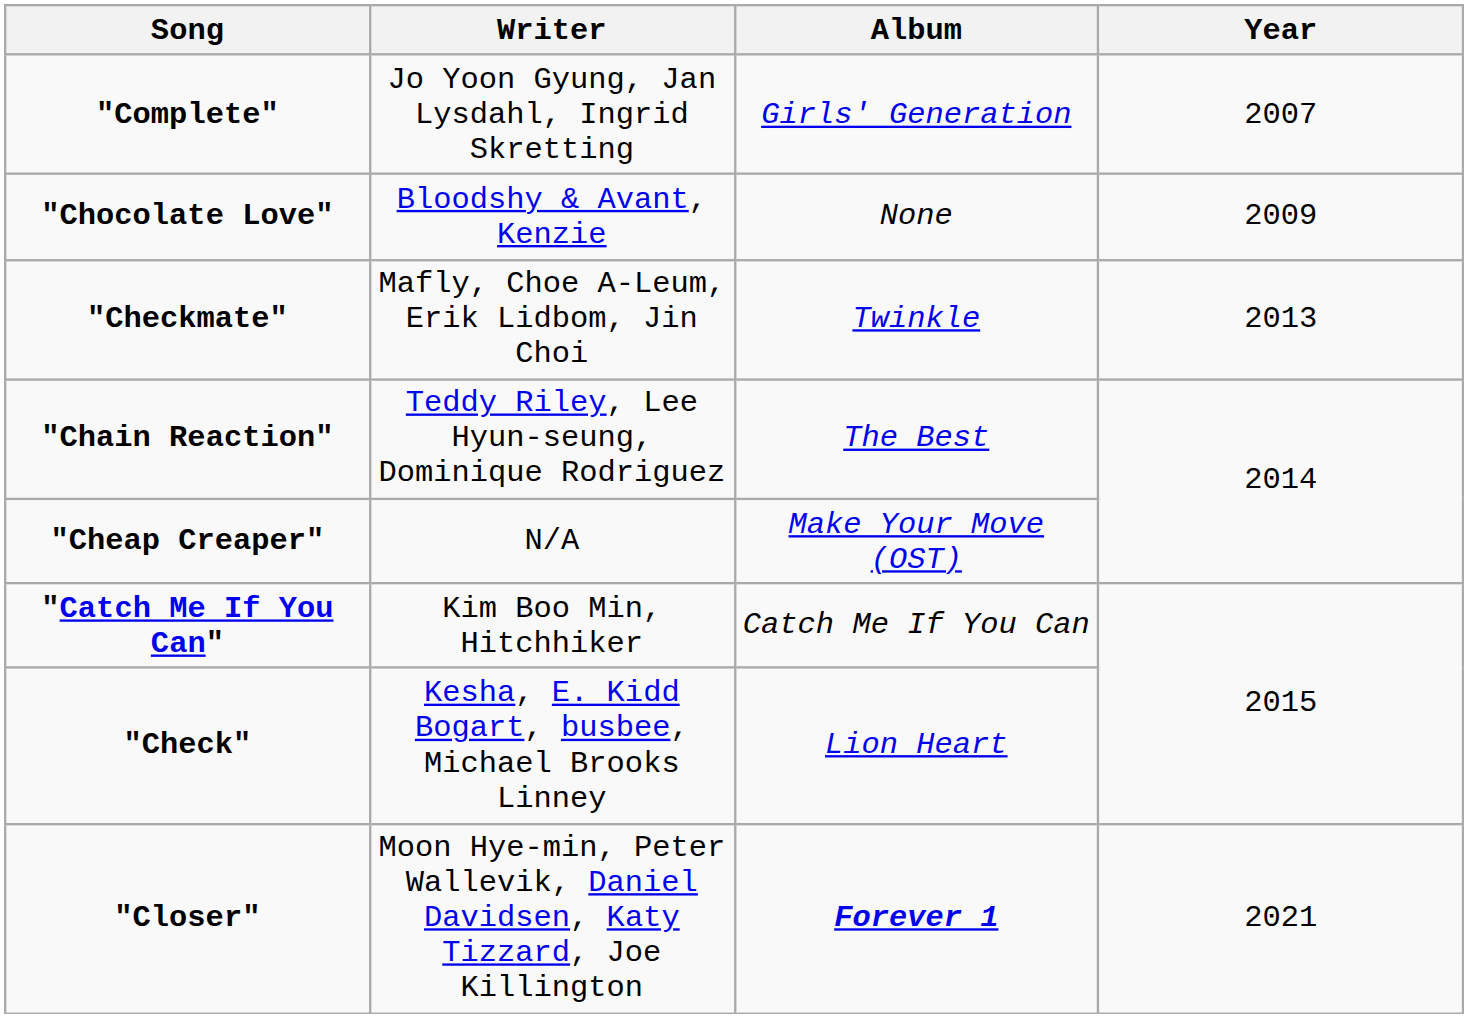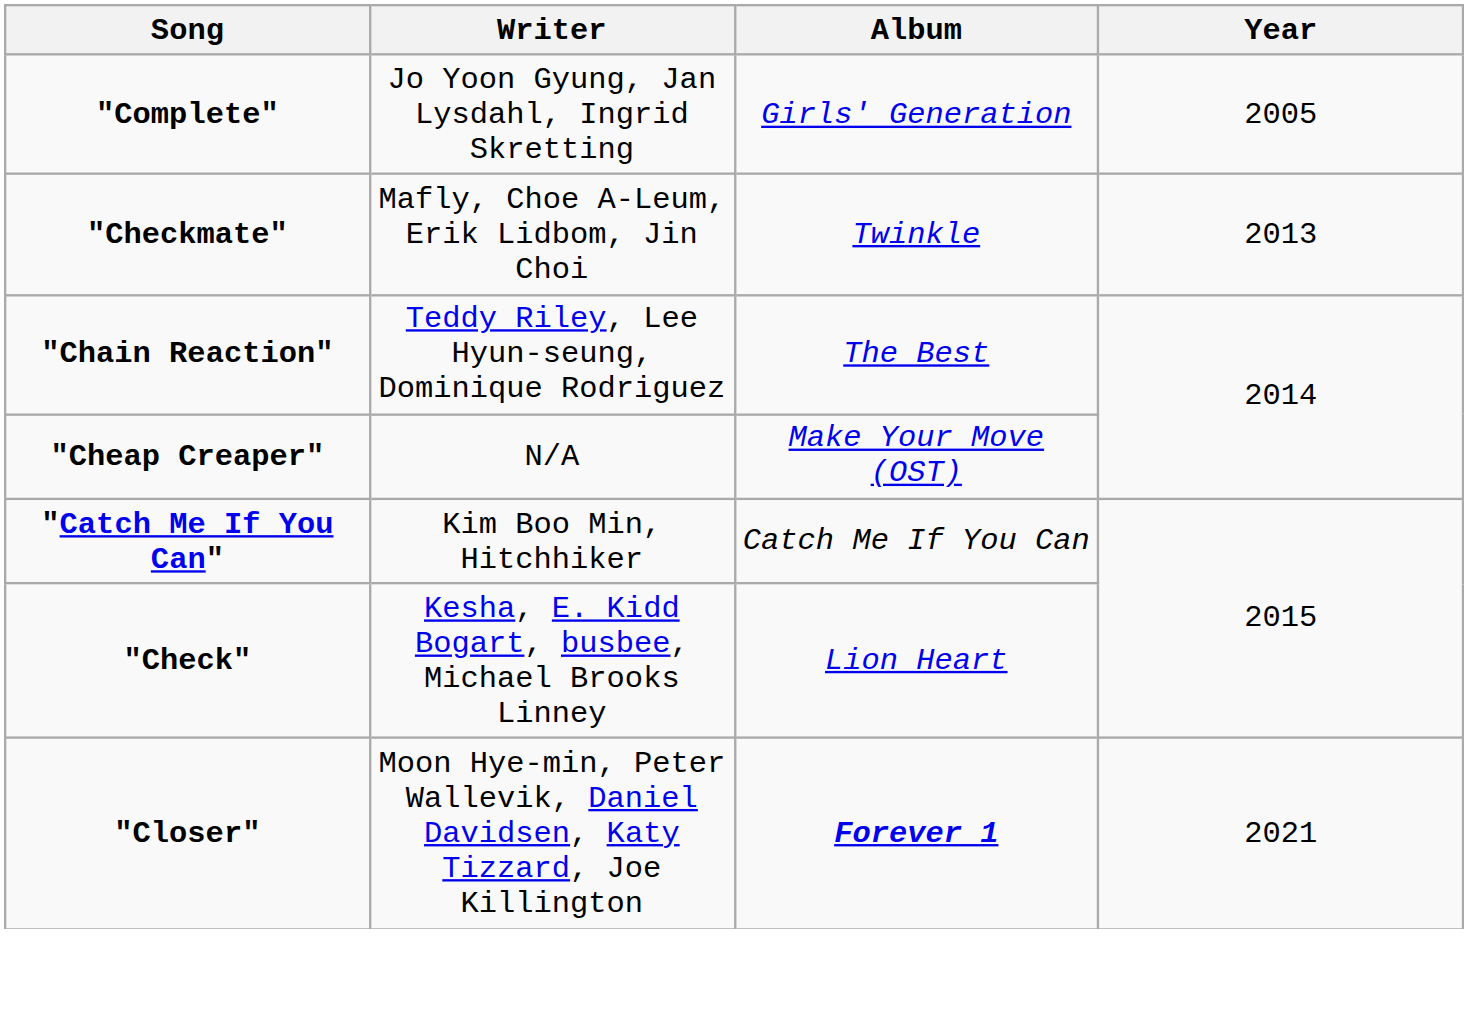"Complete" | Year: 2007 -> 2005
- row: "Chocolate Love" | Bloodshy & Avant, Kenzie | None | 2009
